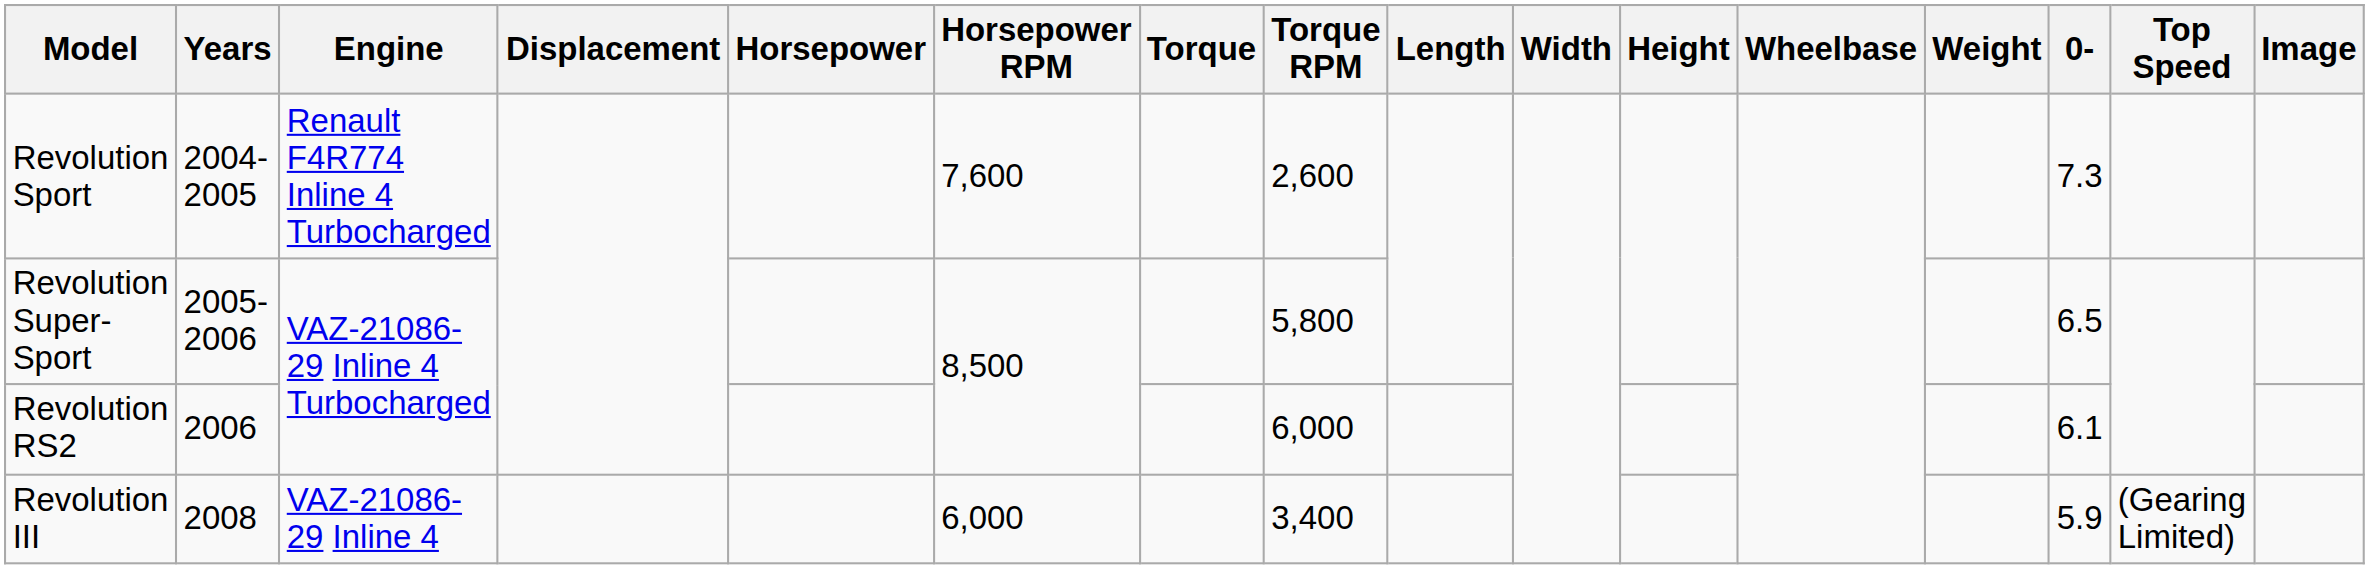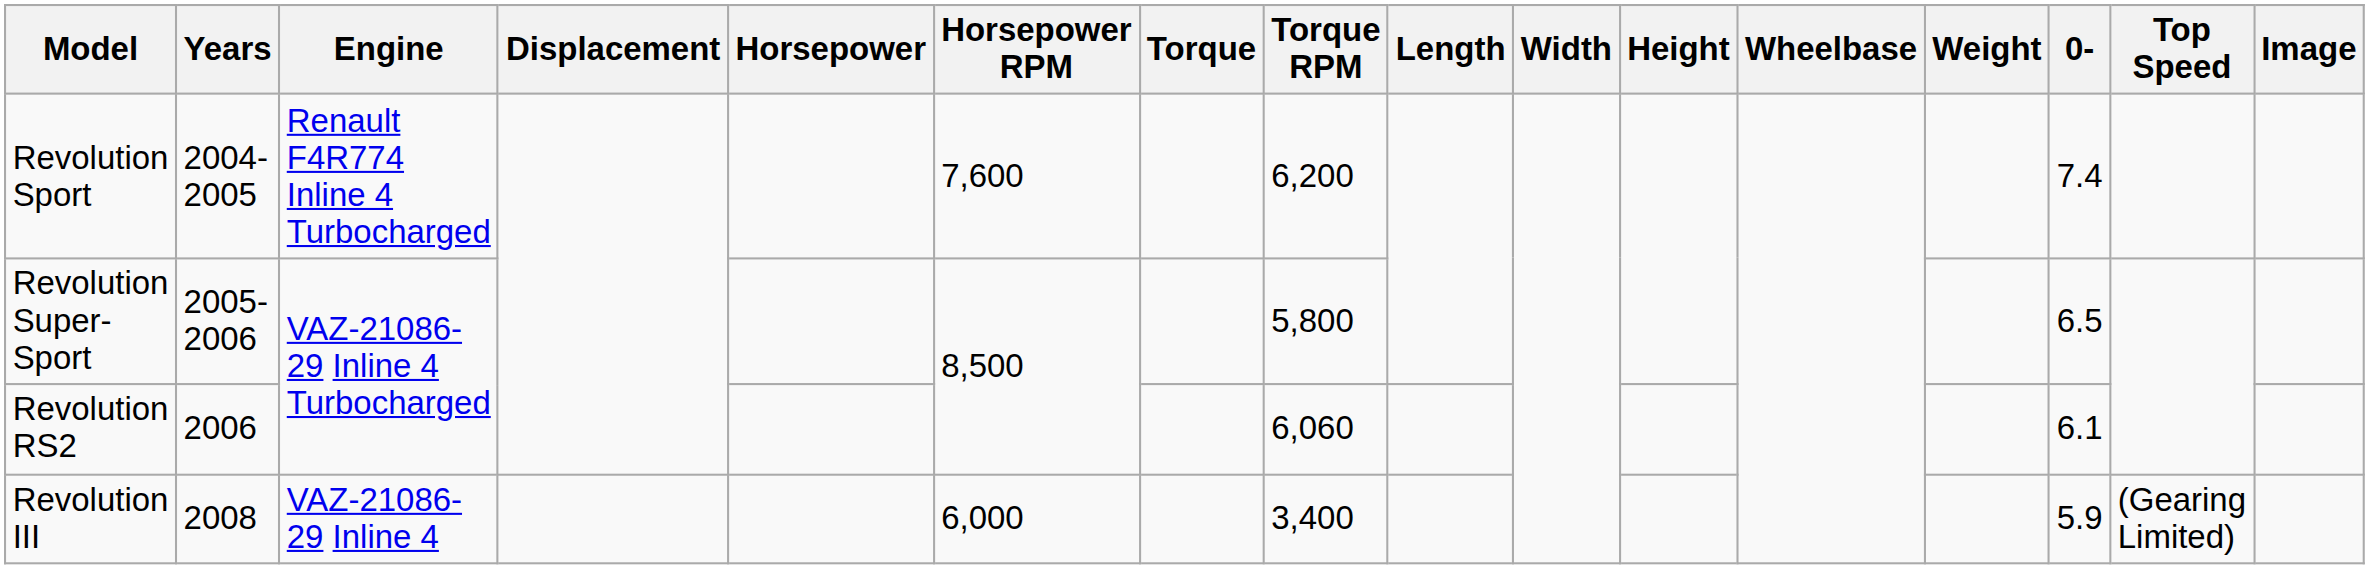Revolution Sport | Torque RPM: 2,600 -> 6,200
Revolution Sport | 0-: 7.3 -> 7.4
Revolution RS2 | Torque RPM: 6,000 -> 6,060
